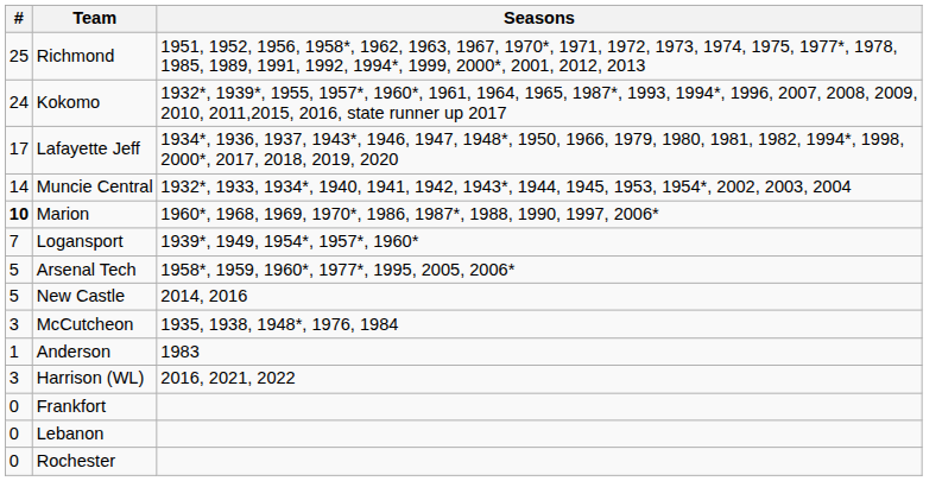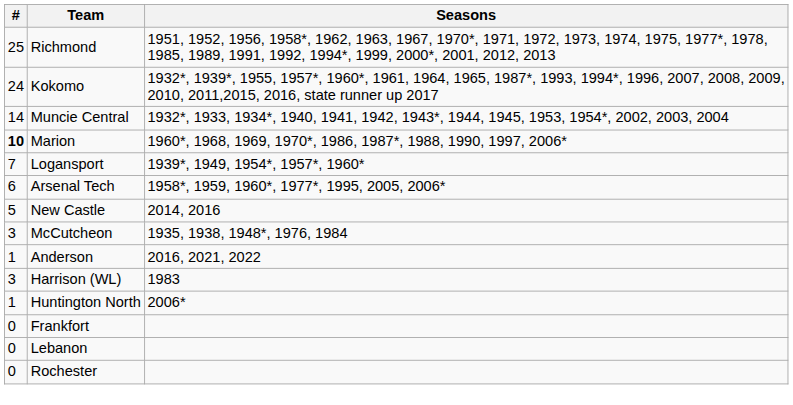- row: 17 | Lafayette Jeff | 1934*, 1936, 1937, 1943*, 1946, 1947, 1948*, 1950, 1966, 1979, 1980, 1981, 1982, 1994*, 1998, 2000*, 2017, 2018, 2019, 2020
Arsenal Tech | #: 5 -> 6
Anderson | Seasons: 1983 -> 2016, 2021, 2022
Harrison (WL) | Seasons: 2016, 2021, 2022 -> 1983
+ row: 1 | Huntington North | 2006*
